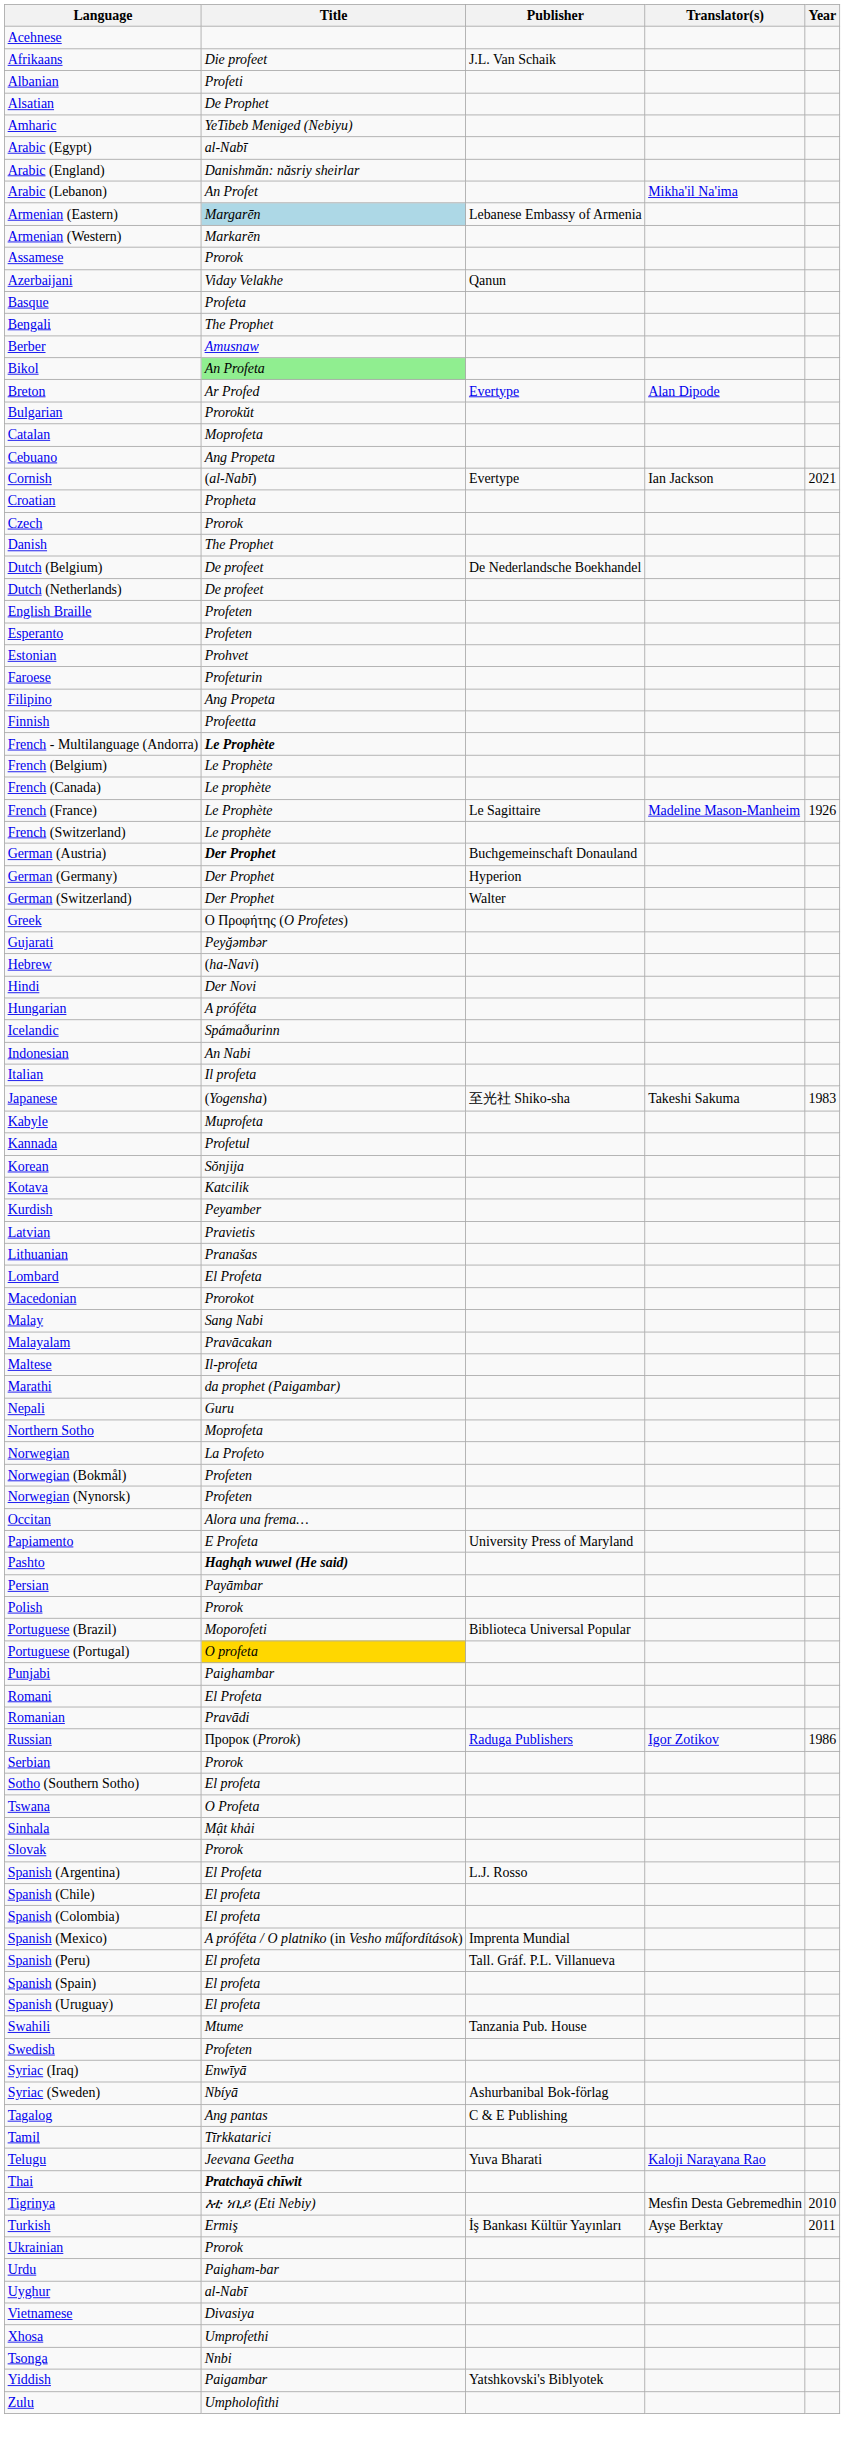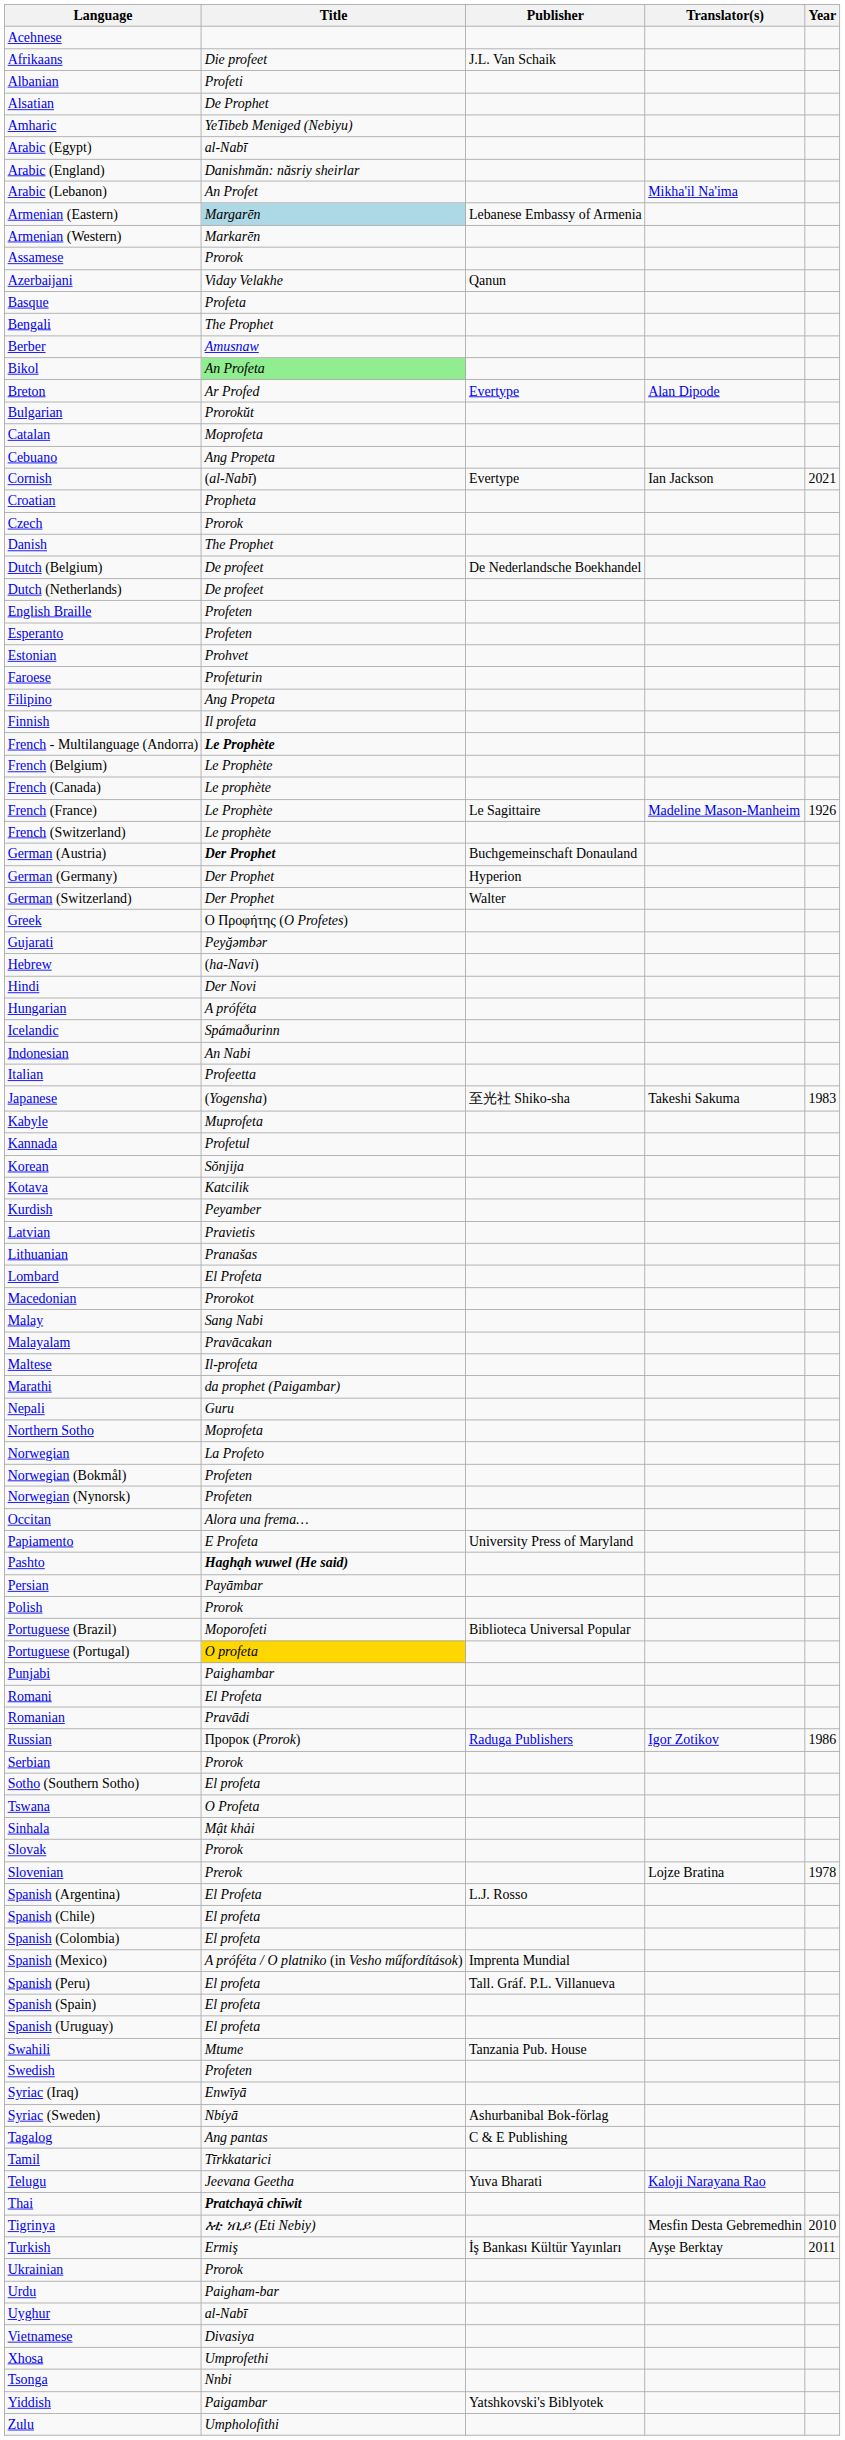Finnish | Title: Profeetta -> Il profeta
Italian | Title: Il profeta -> Profeetta
+ row: Slovenian | Prerok | Lojze Bratina | 1978
